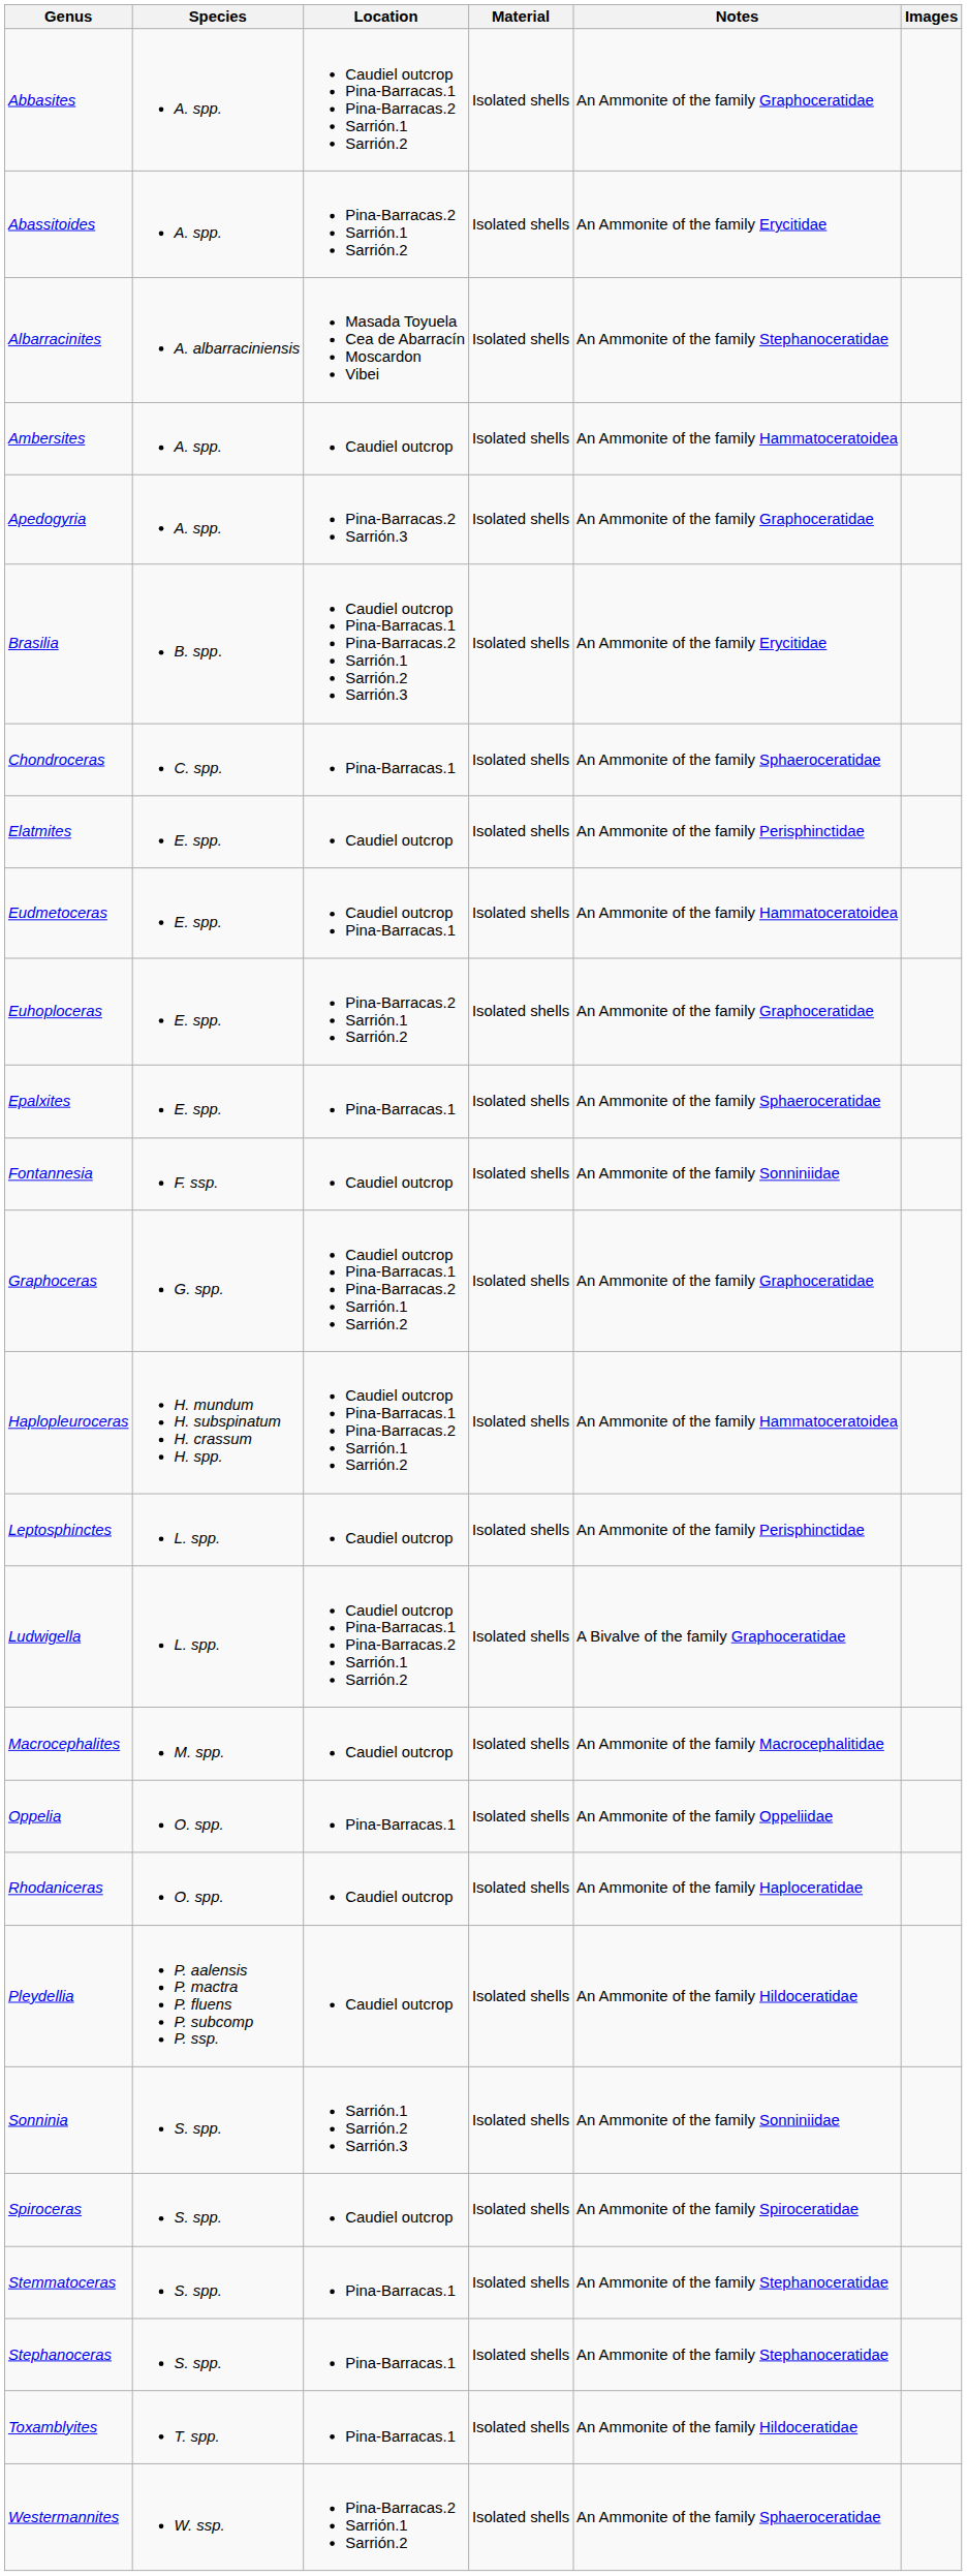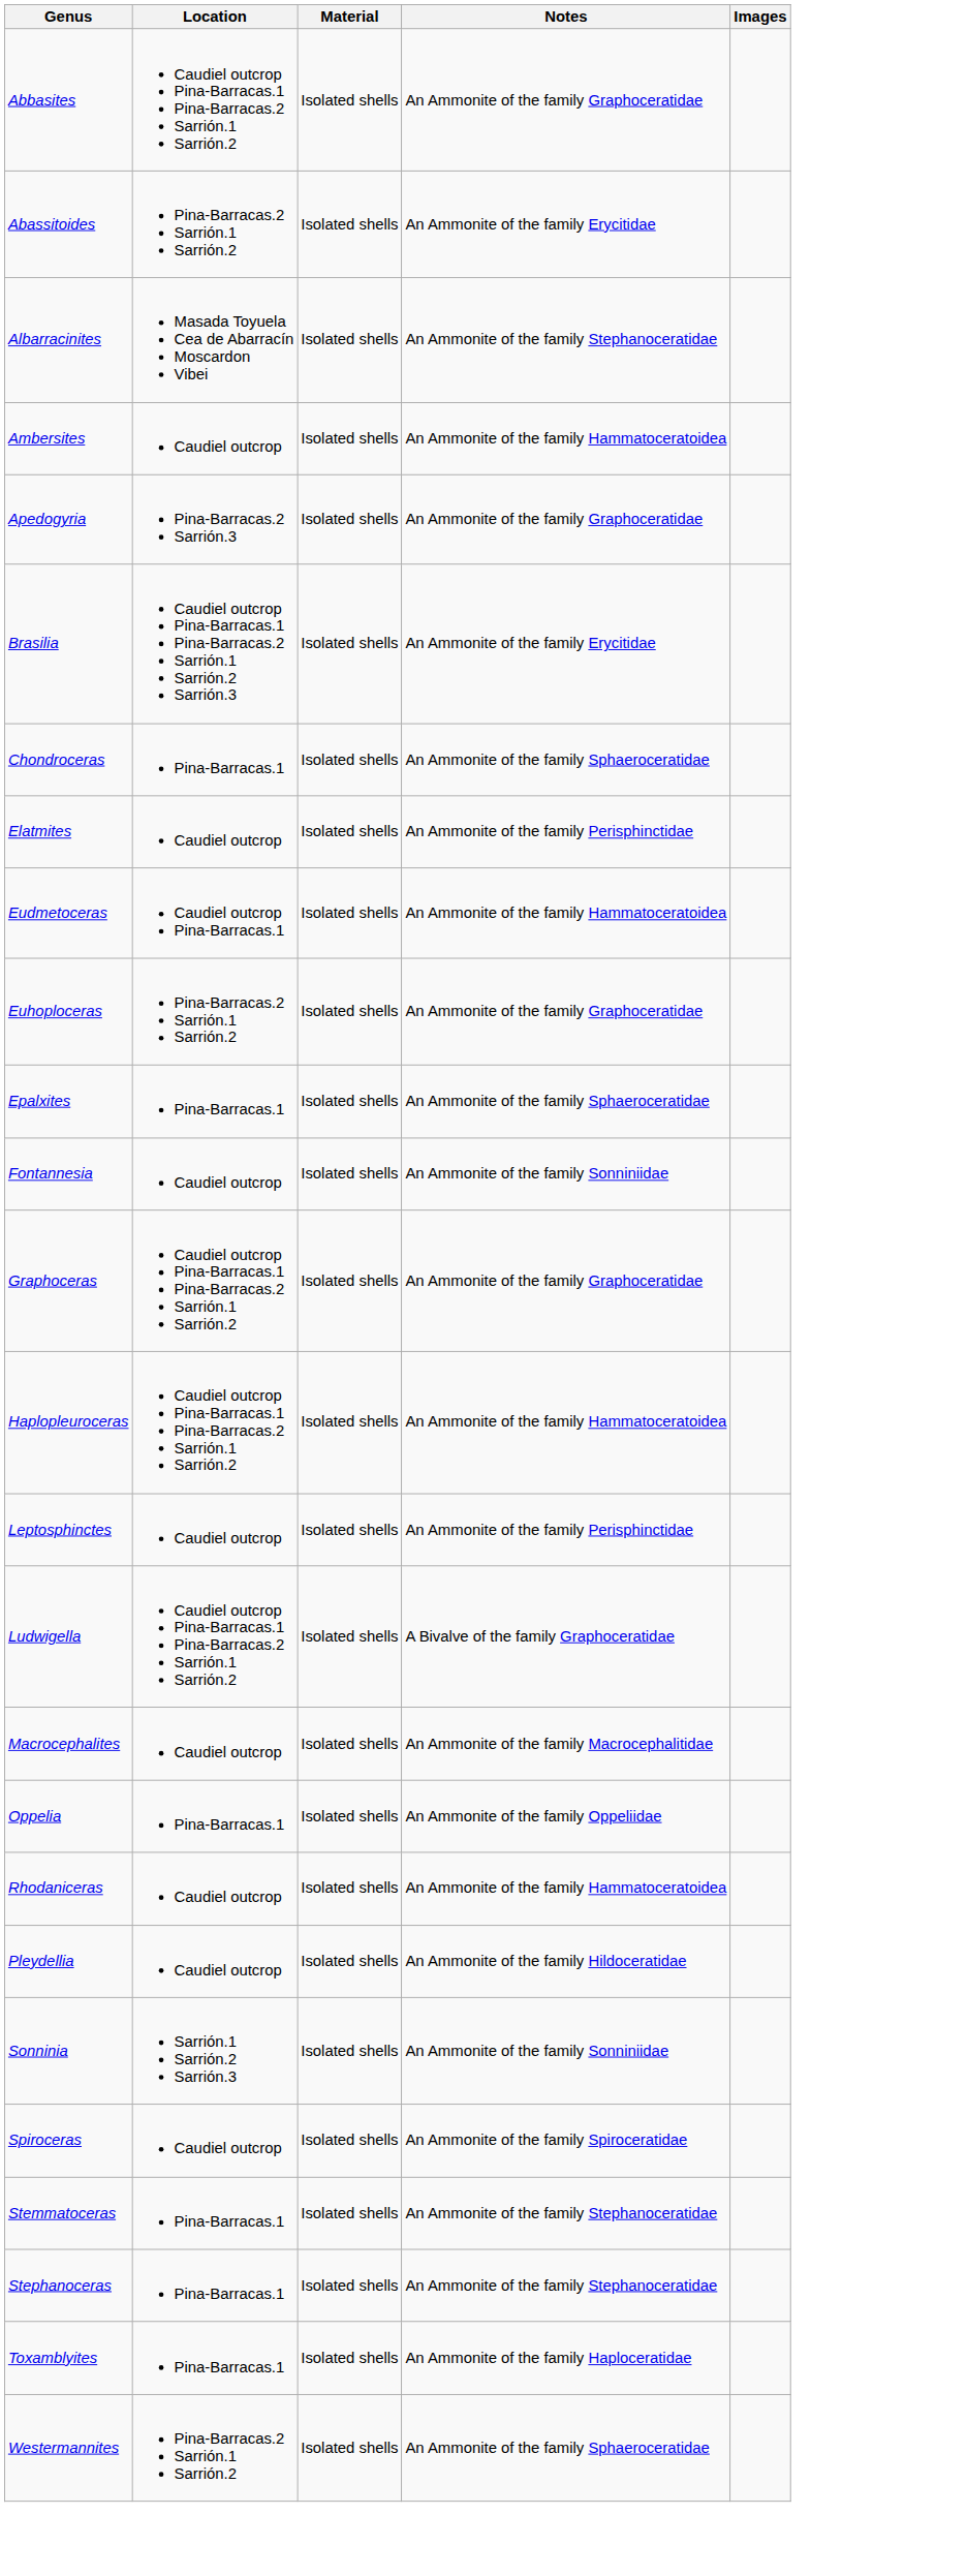- column: Species | A. spp. | A. spp. | A. albarraciniensis | A. spp. | A. spp. | B. spp. | C. spp. | E. spp. | E. spp. | E. spp. | E. spp. | F. ssp. | G. spp. | H. mundum H. subspinatum H. crassum H. spp. | L. spp. | L. spp. | M. spp. | O. spp. | O. spp. | P. aalensis P. mactra P. fluens P. subcomp P. ssp. | S. spp. | S. spp. | S. spp. | S. spp. | T. spp. | W. ssp.
Rhodaniceras | Notes: An Ammonite of the family Haploceratidae -> An Ammonite of the family Hammatoceratoidea
Toxamblyites | Notes: An Ammonite of the family Hildoceratidae -> An Ammonite of the family Haploceratidae
